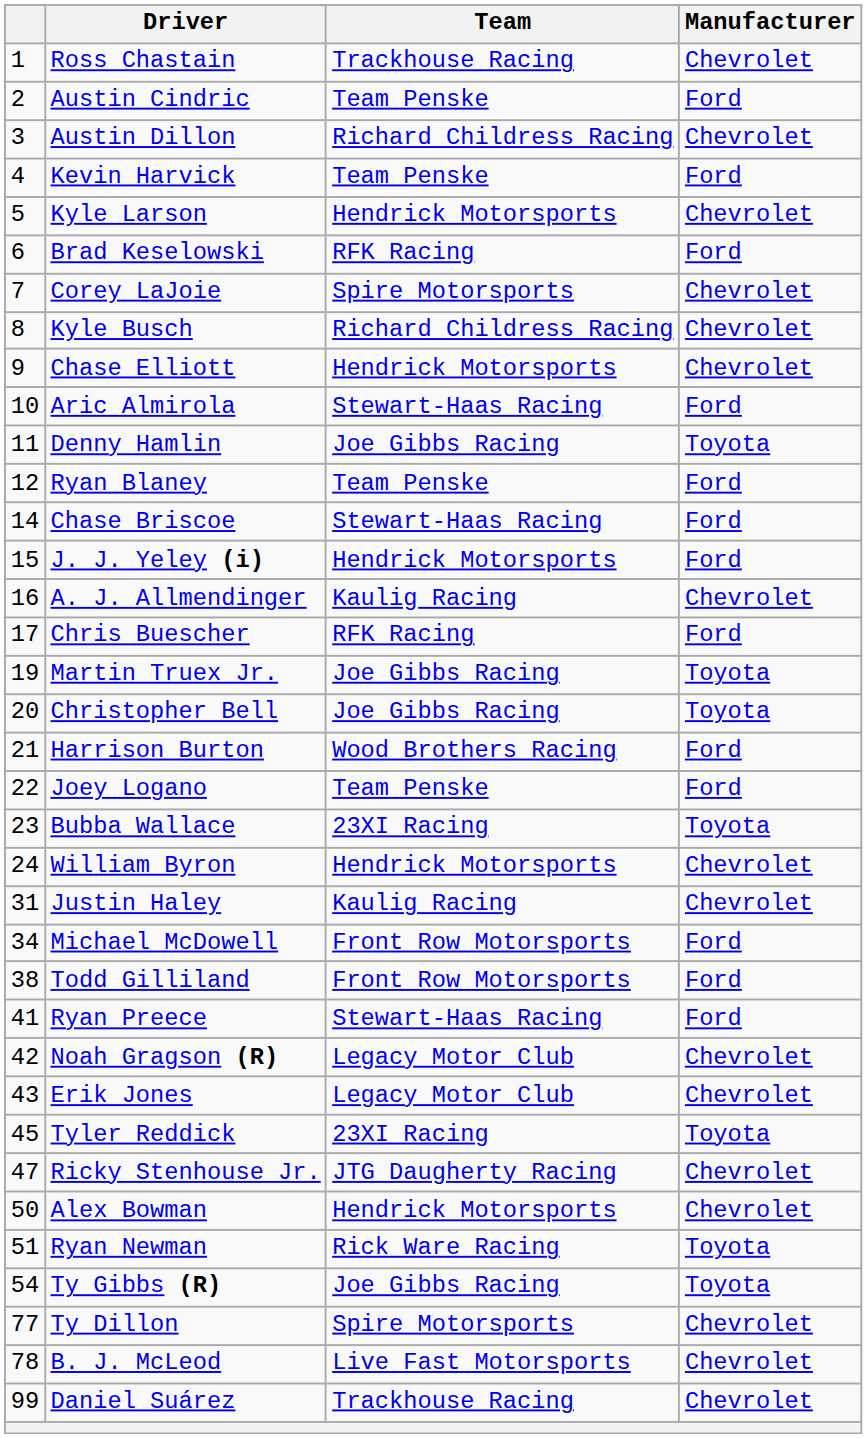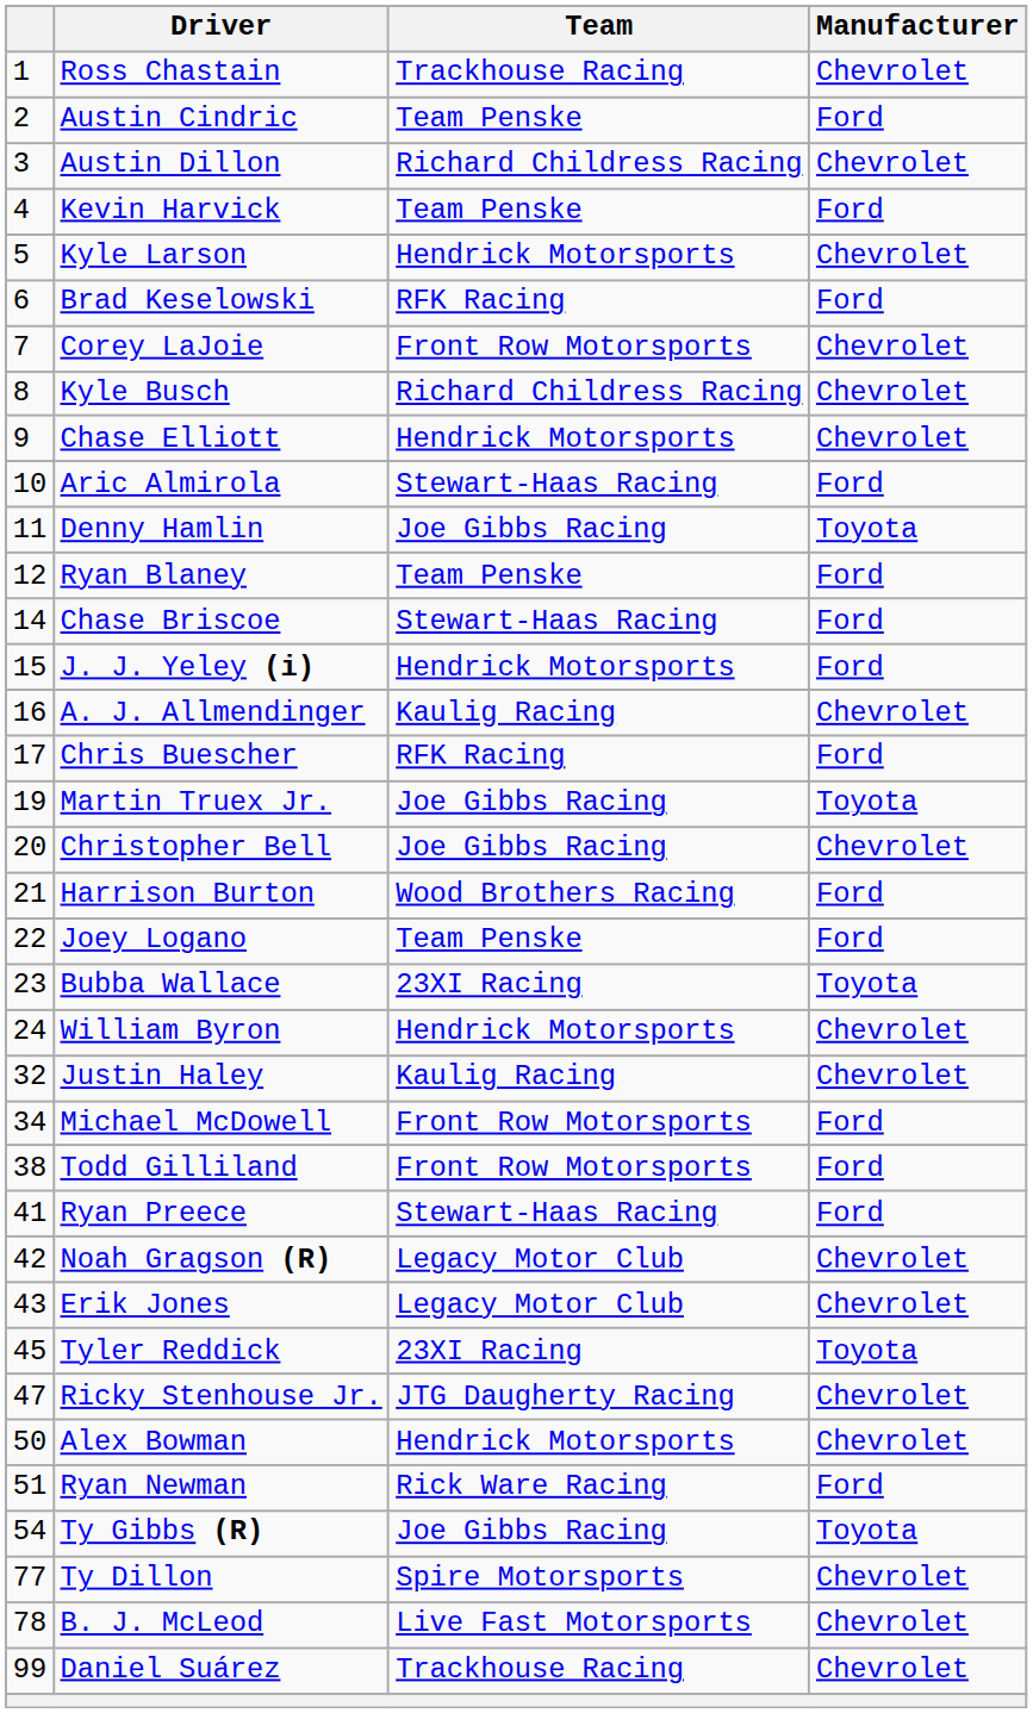Corey LaJoie | Team: Spire Motorsports -> Front Row Motorsports
Christopher Bell | Manufacturer: Toyota -> Chevrolet
Justin Haley | column 1: 31 -> 32
Ryan Newman | Manufacturer: Toyota -> Ford
